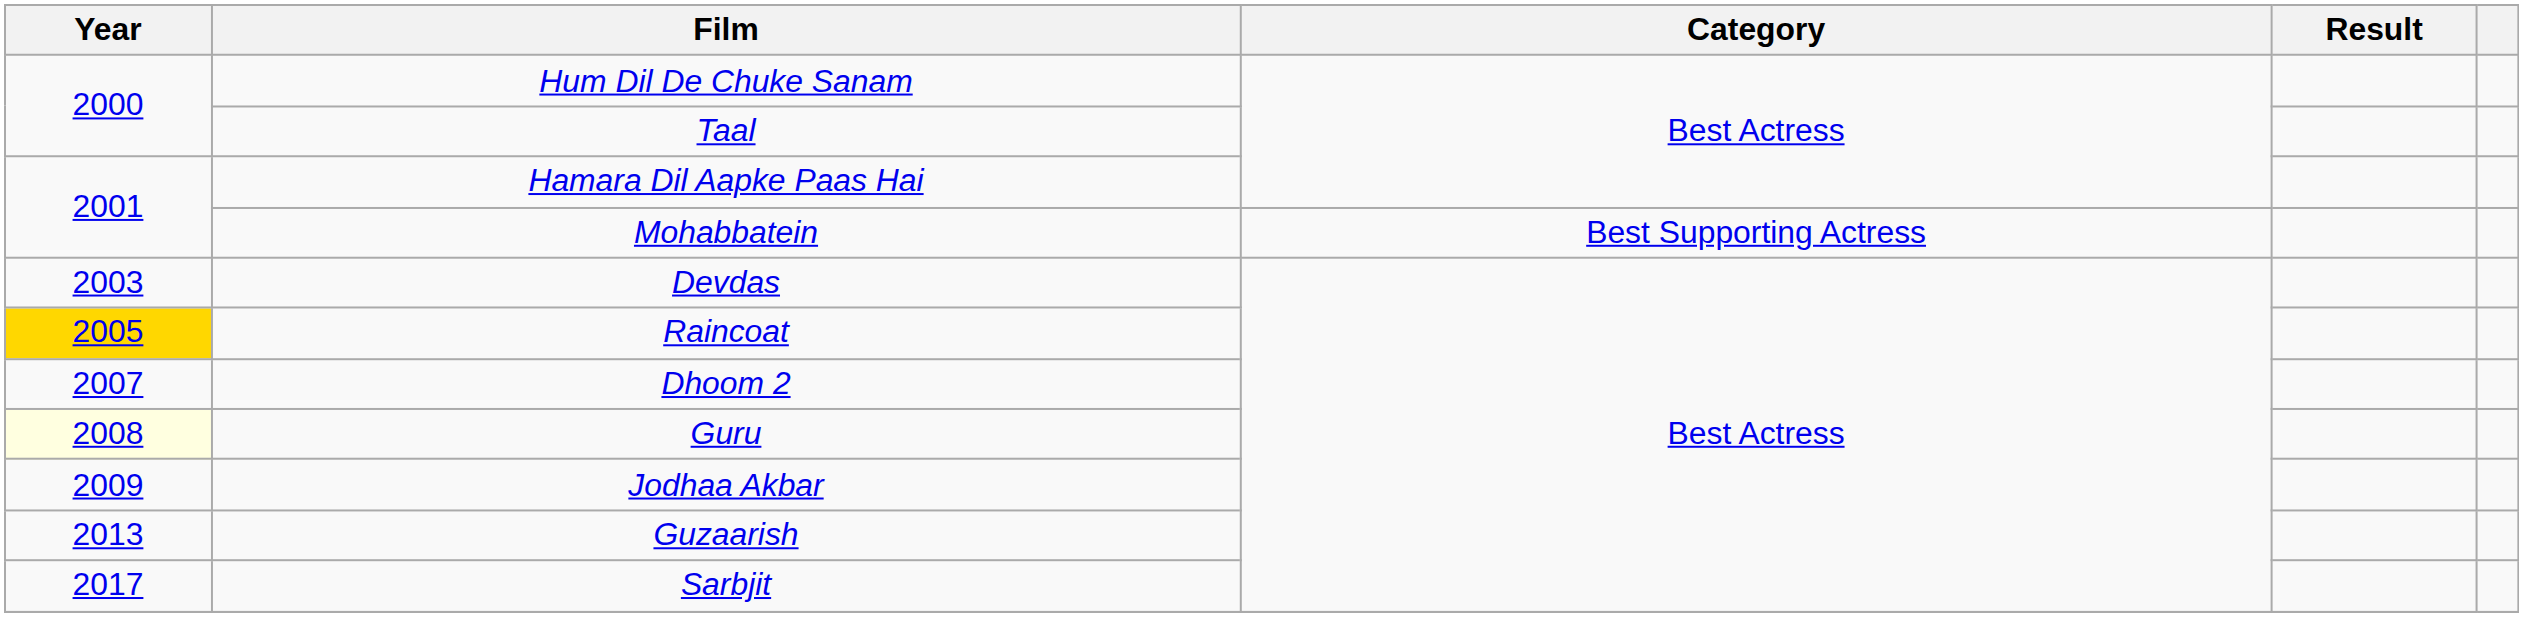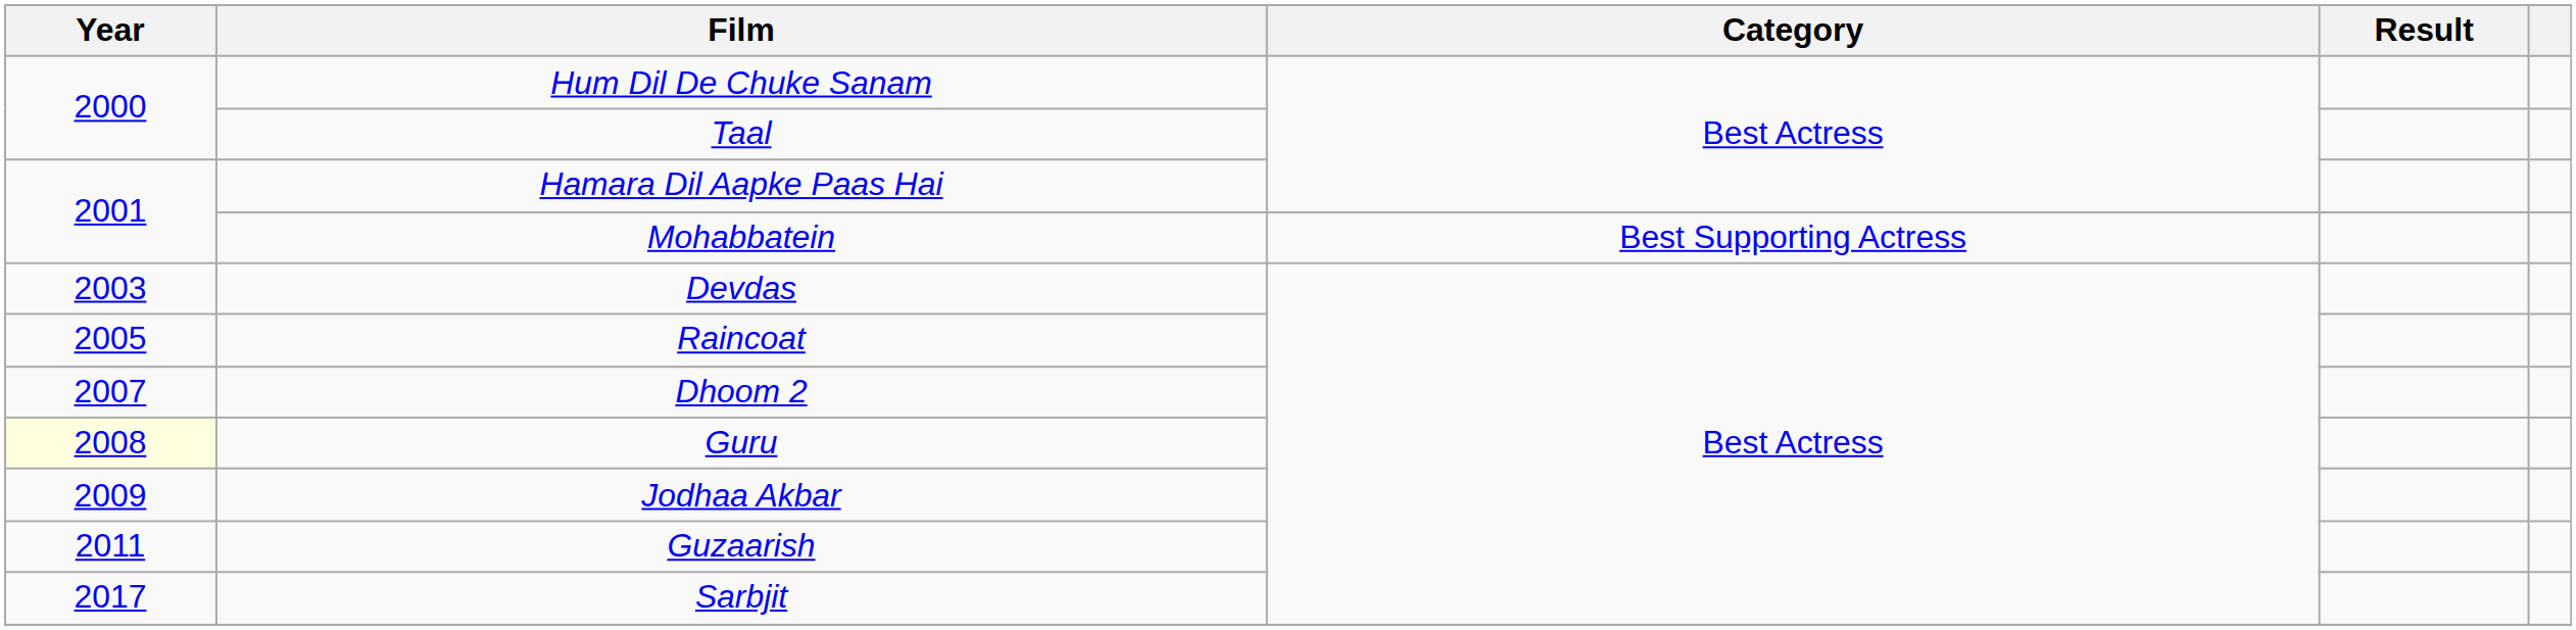Raincoat | Year: gold background -> no background
Guzaarish | Year: 2013 -> 2011
